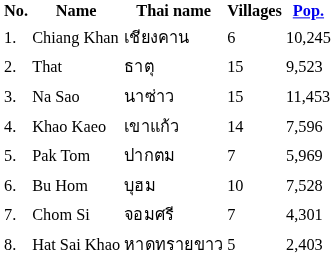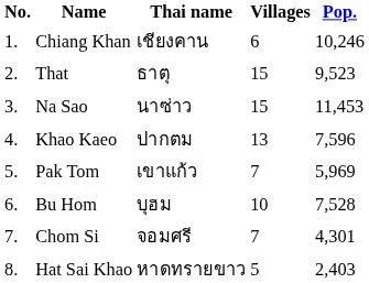Chiang Khan | Pop.: 10,245 -> 10,246
Khao Kaeo | Thai name: เขาแก้ว -> ปากตม
Khao Kaeo | Villages: 14 -> 13
Pak Tom | Thai name: ปากตม -> เขาแก้ว
